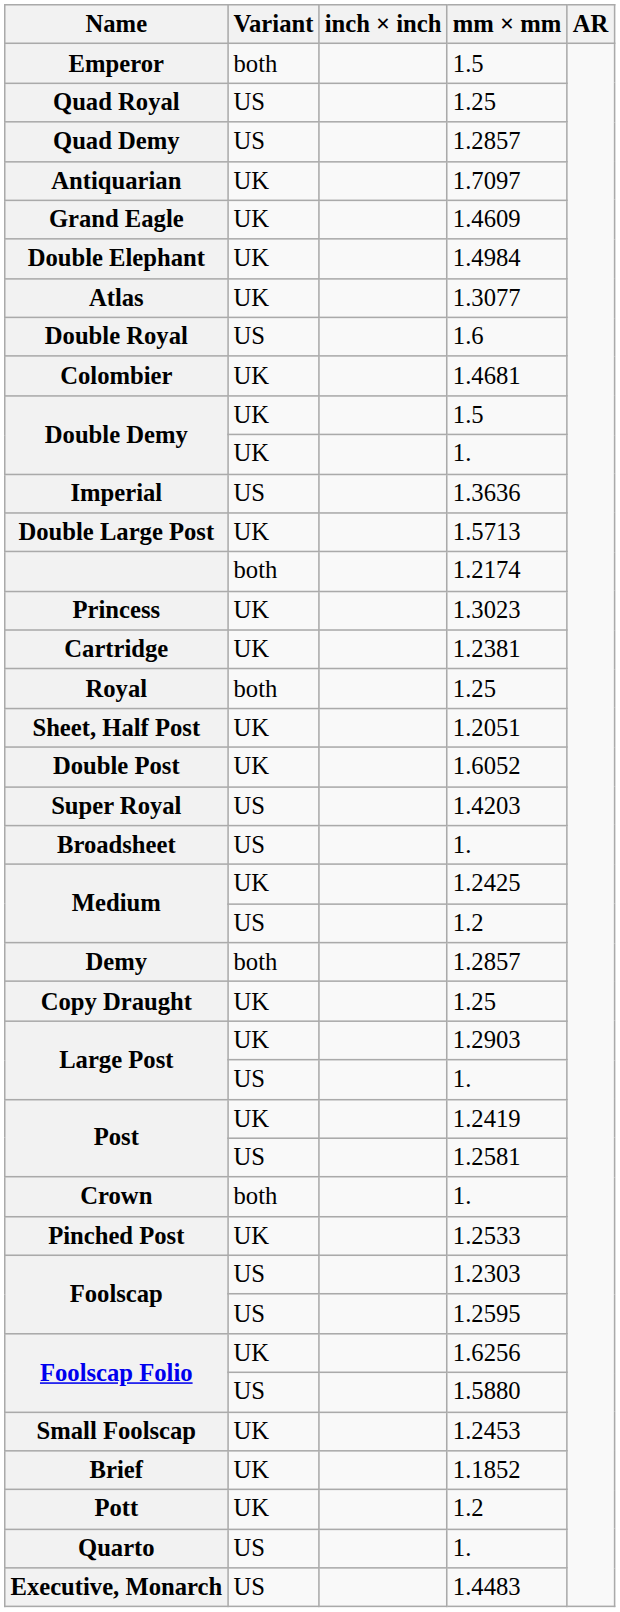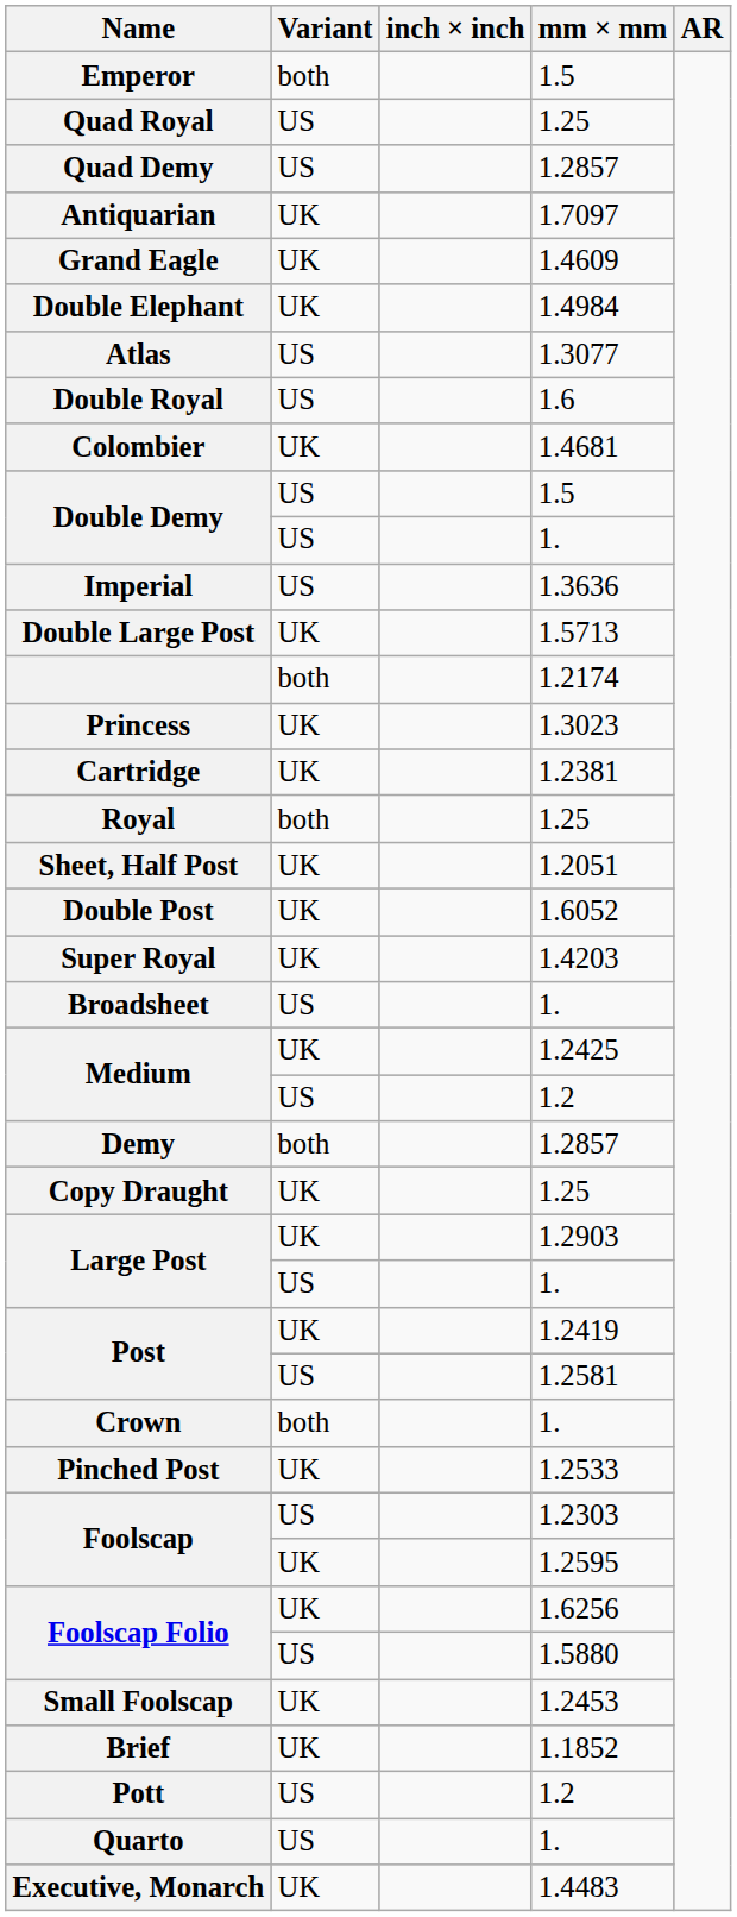Atlas | Variant: UK -> US
Double Demy / 1.5 | Variant: UK -> US
Double Demy / 1. | Variant: UK -> US
Super Royal | Variant: US -> UK
Foolscap / 1.2595 | Variant: US -> UK
Pott | Variant: UK -> US
Executive, Monarch | Variant: US -> UK
